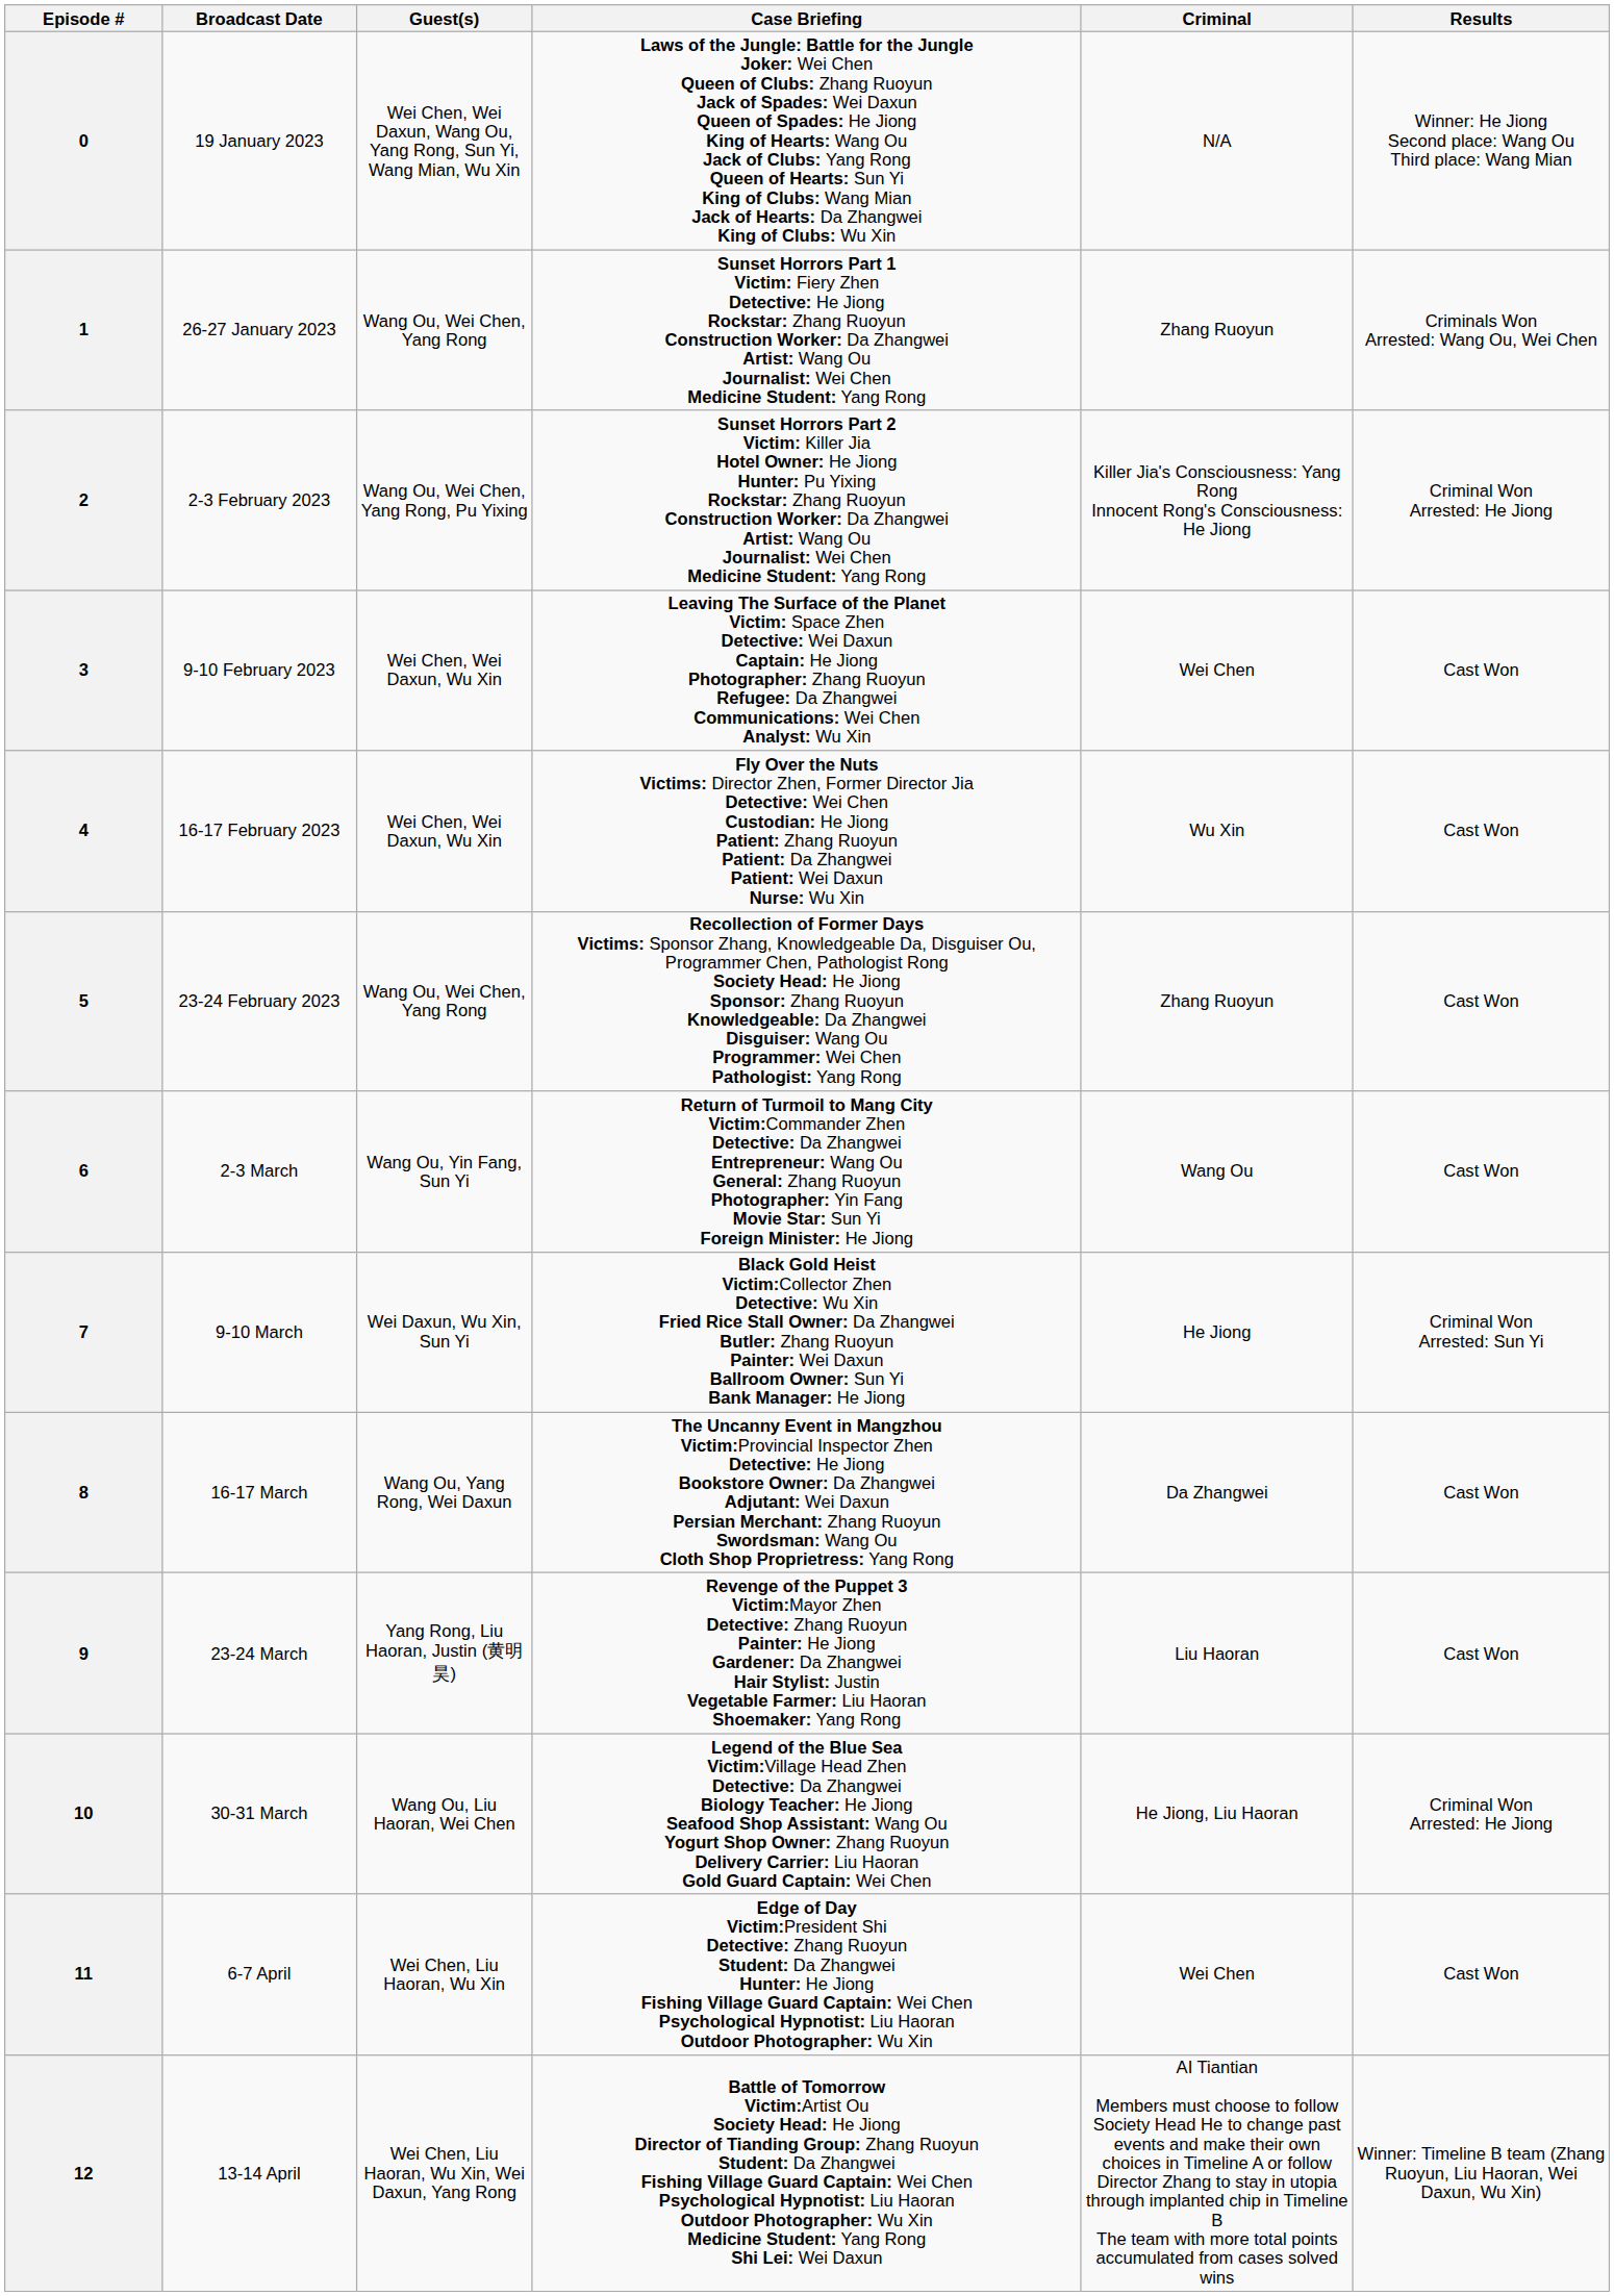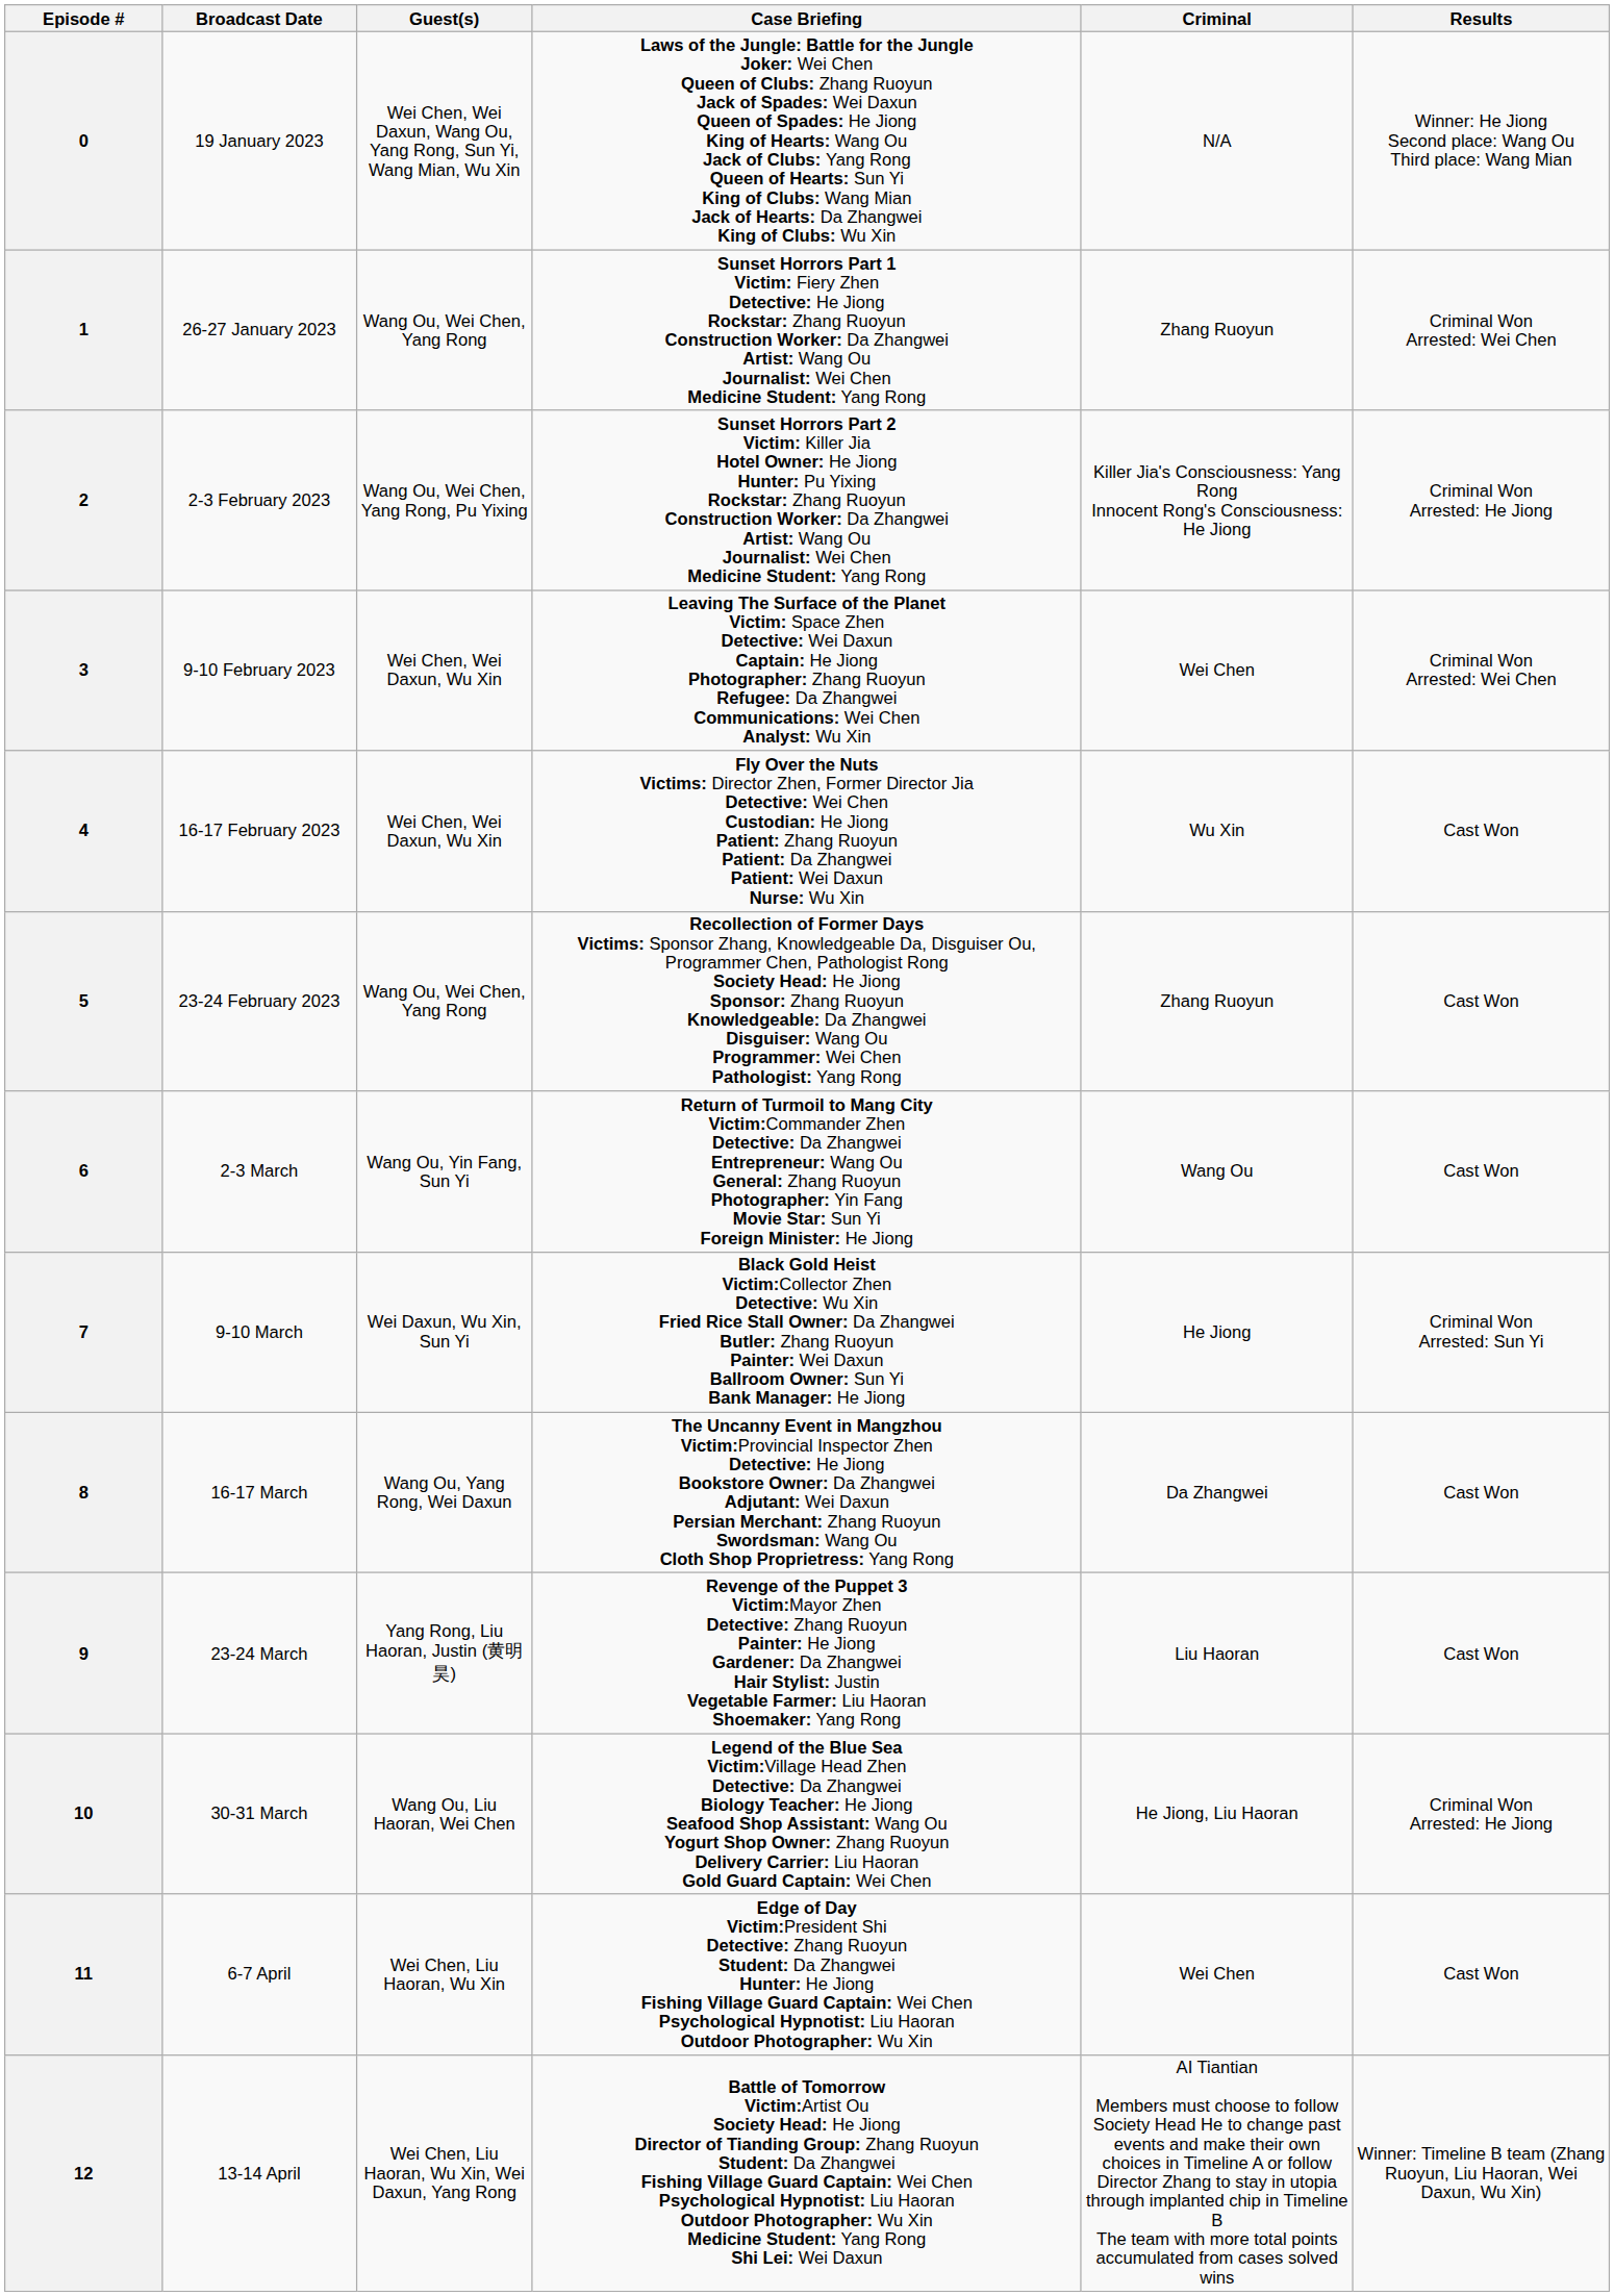1 | Results: Criminals Won Arrested: Wang Ou, Wei Chen -> Criminal Won Arrested: Wei Chen
3 | Results: Cast Won -> Criminal Won Arrested: Wei Chen
